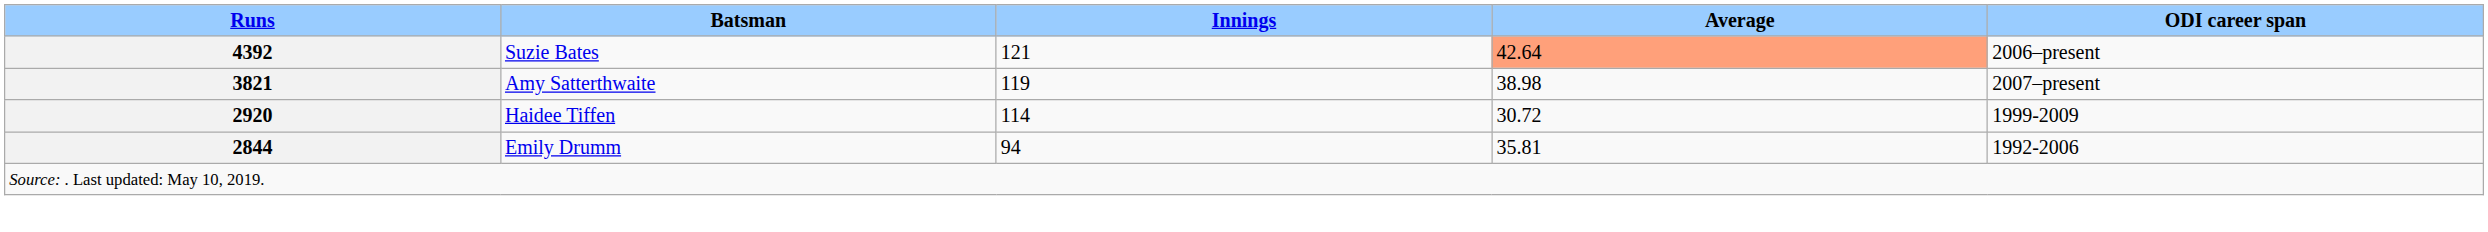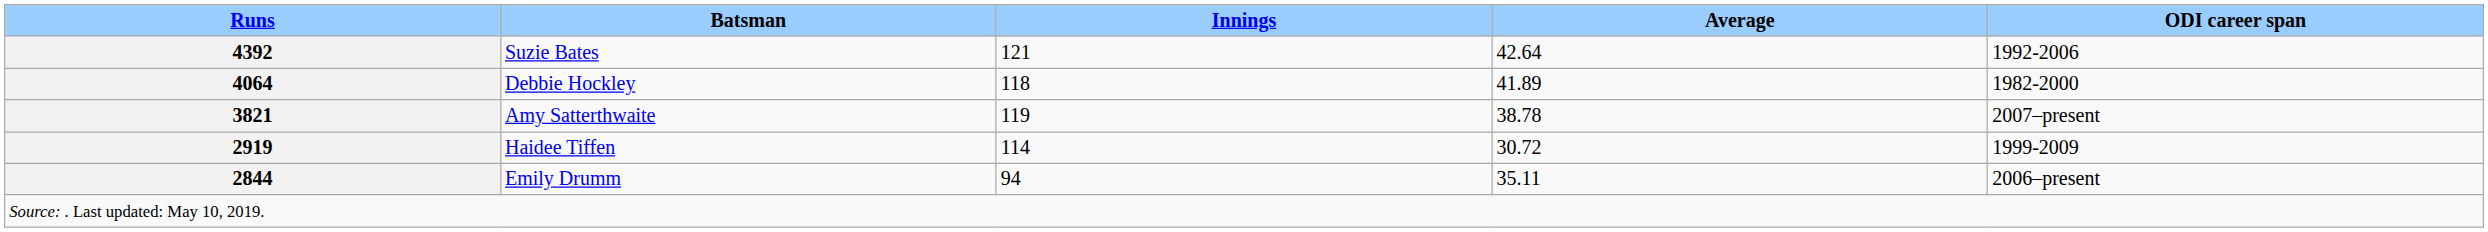Suzie Bates | Average: lightsalmon background -> no background
Suzie Bates | ODI career span: 2006–present -> 1992-2006
+ row: 4064 | Debbie Hockley | 118 | 41.89 | 1982-2000
Amy Satterthwaite | Average: 38.98 -> 38.78
Haidee Tiffen | Runs: 2920 -> 2919
Emily Drumm | Average: 35.81 -> 35.11
Emily Drumm | ODI career span: 1992-2006 -> 2006–present
